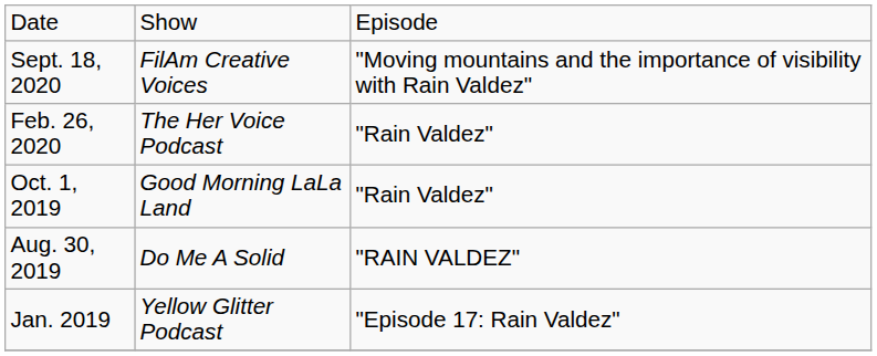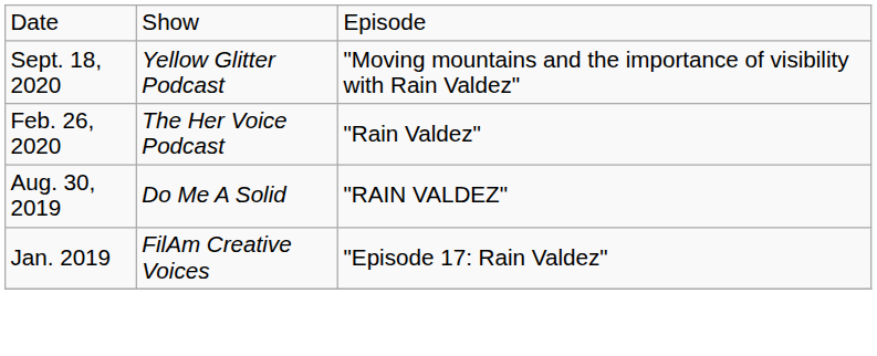Sept. 18, 2020 | column 2: FilAm Creative Voices -> Yellow Glitter Podcast
- row: Oct. 1, 2019 | Good Morning LaLa Land | "Rain Valdez"
Jan. 2019 | column 2: Yellow Glitter Podcast -> FilAm Creative Voices
